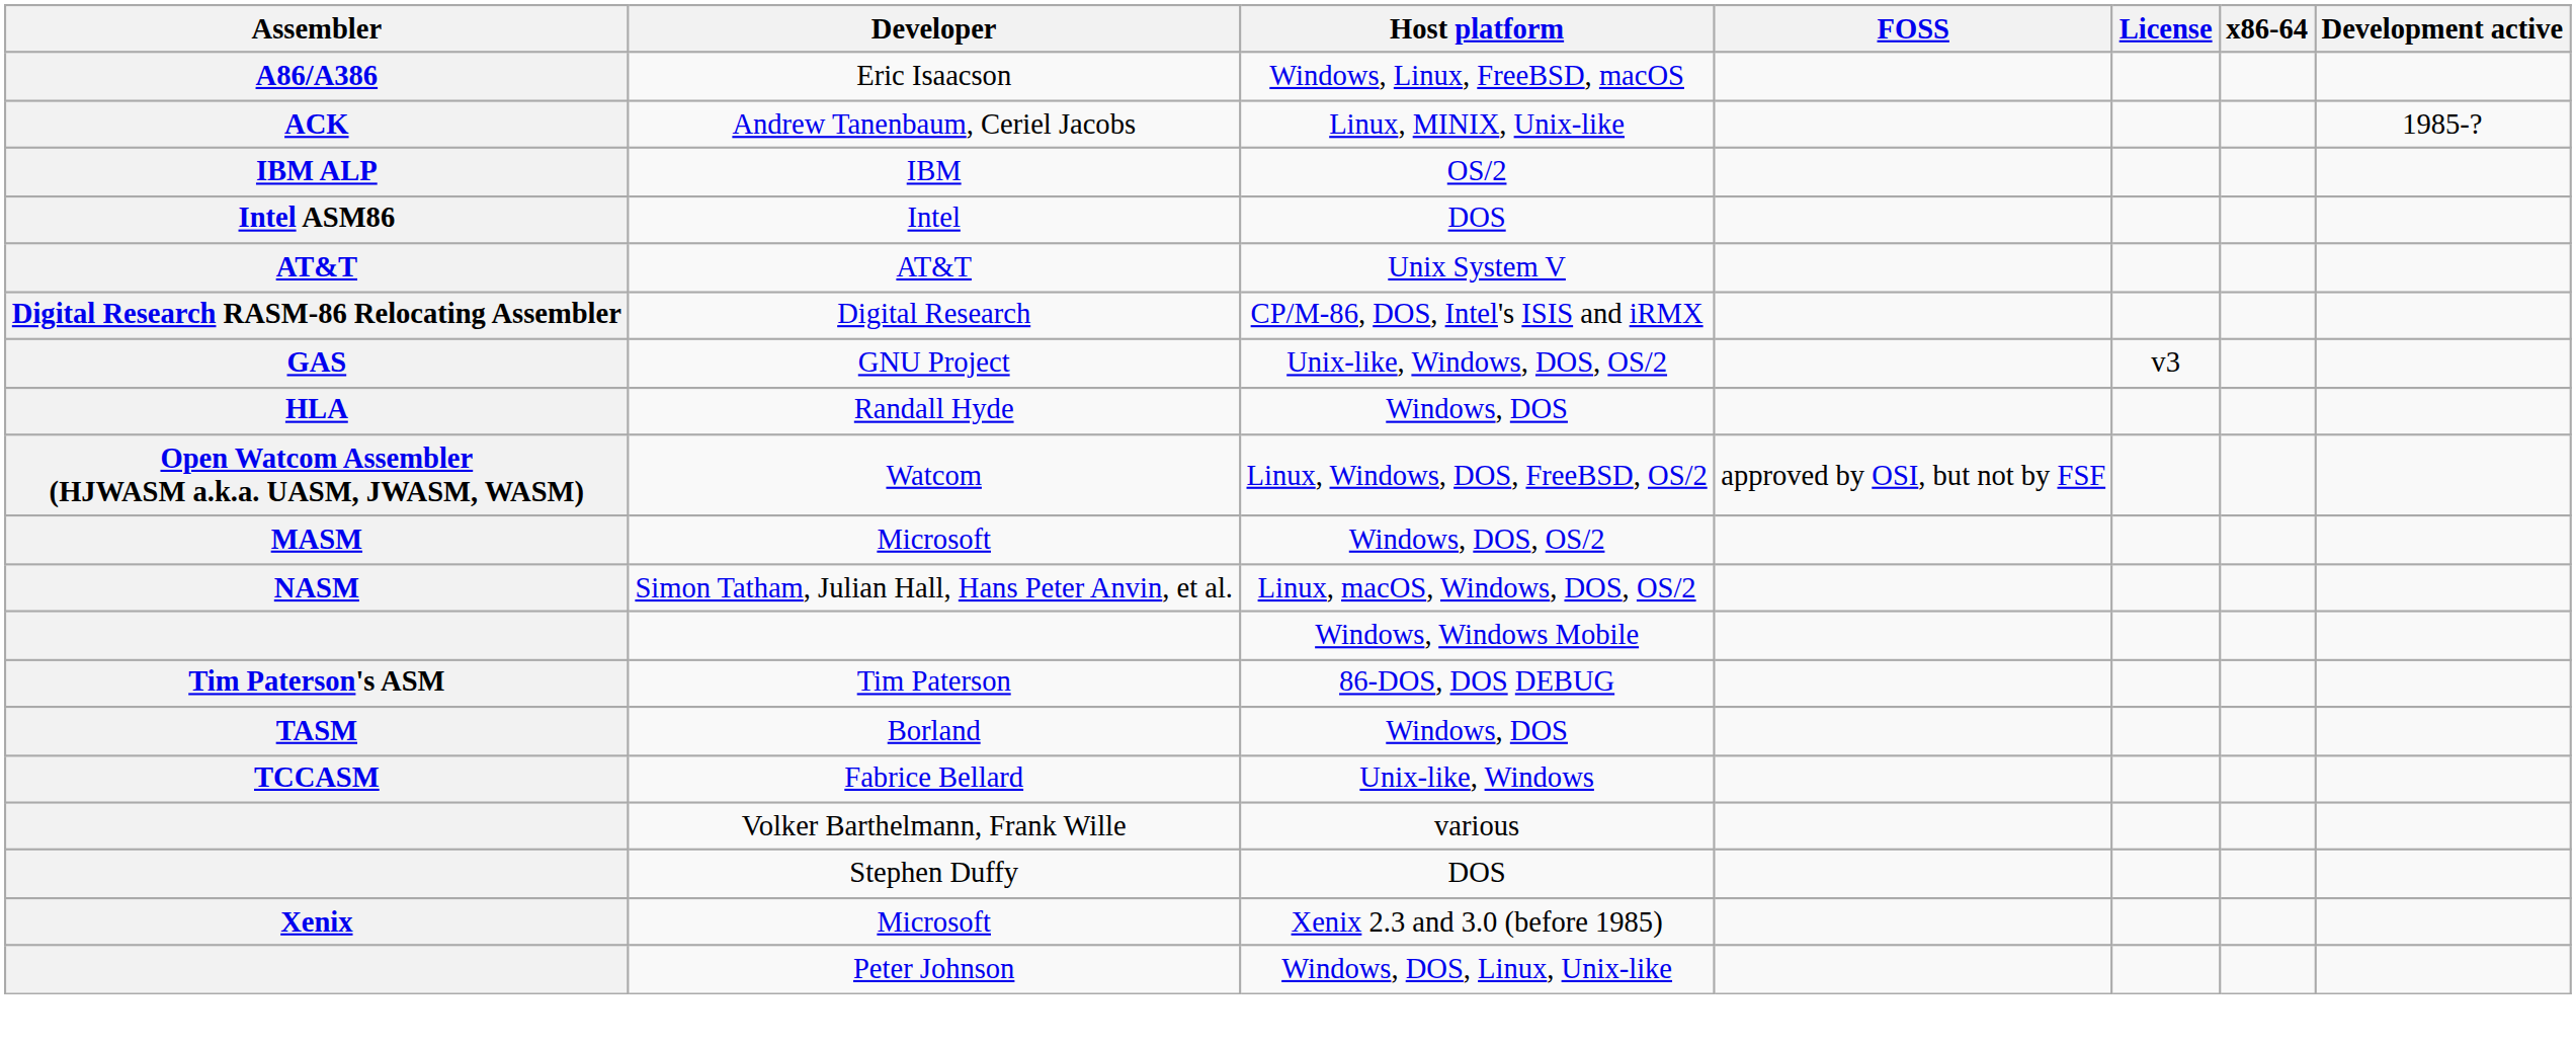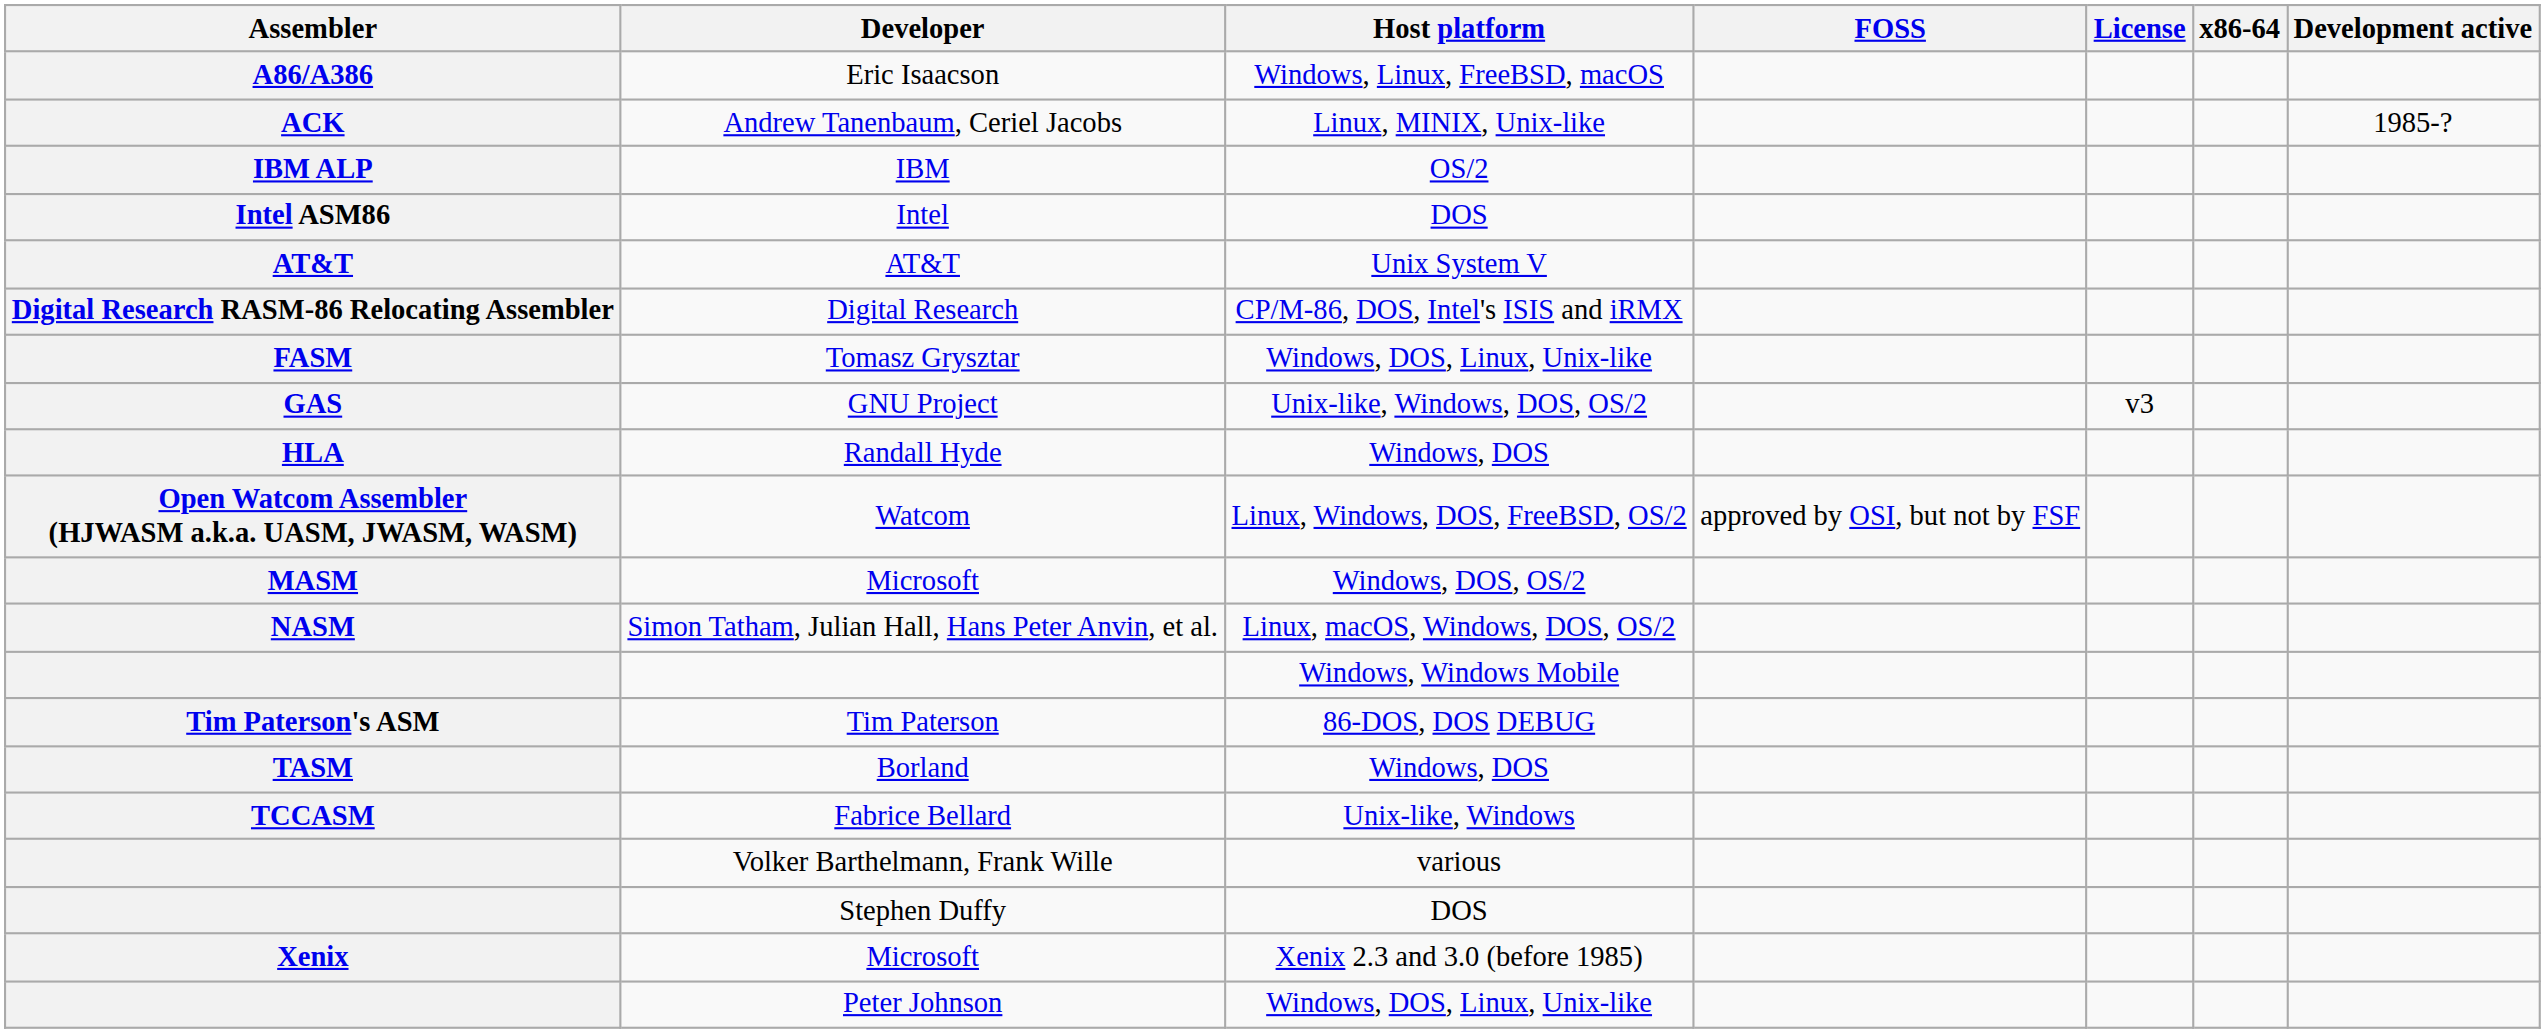+ row: FASM | Tomasz Grysztar | Windows, DOS, Linux, Unix-like
